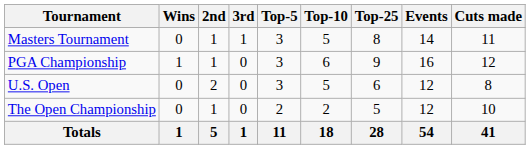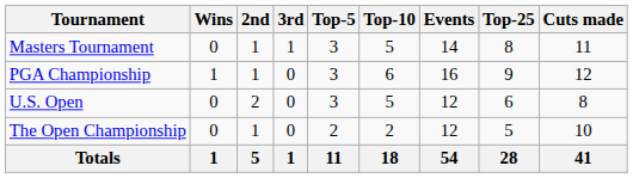columns swapped: Top-25 <-> Events
